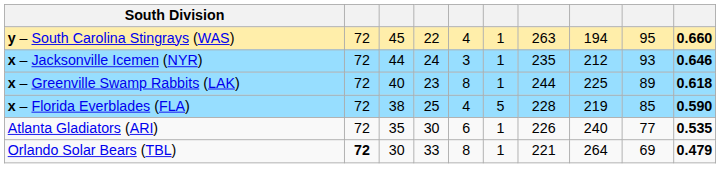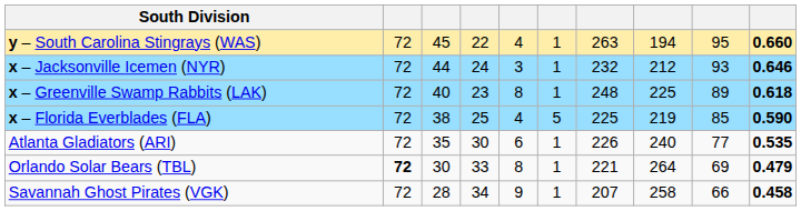x – Jacksonville Icemen (NYR) | column 7: 235 -> 232
x – Greenville Swamp Rabbits (LAK) | column 7: 244 -> 248
x – Florida Everblades (FLA) | column 7: 228 -> 225
+ row: Savannah Ghost Pirates (VGK) | 72 | 28 | 34 | 9 | 1 | 207 | 258 | 66 | 0.458
